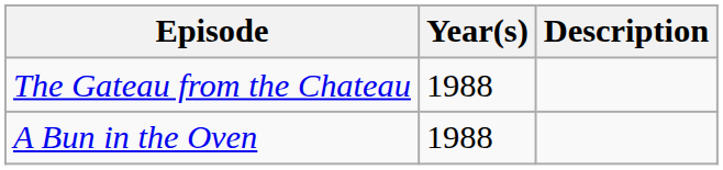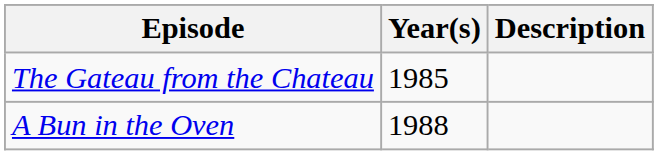The Gateau from the Chateau | Year(s): 1988 -> 1985
